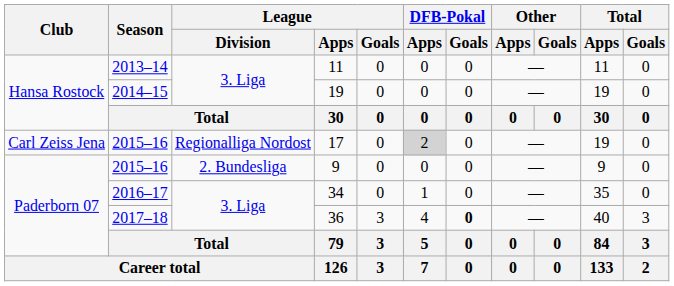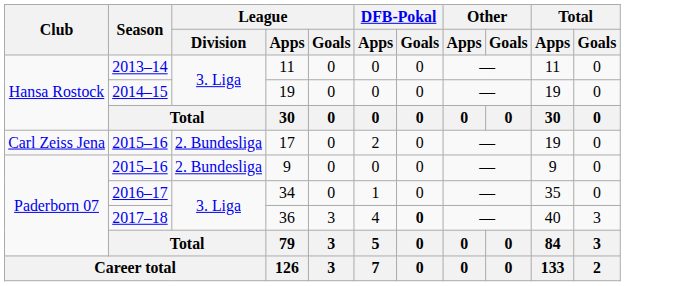17 | League / Division: Regionalliga Nordost -> 2. Bundesliga
17 | DFB-Pokal / Apps: lightgrey background -> no background
